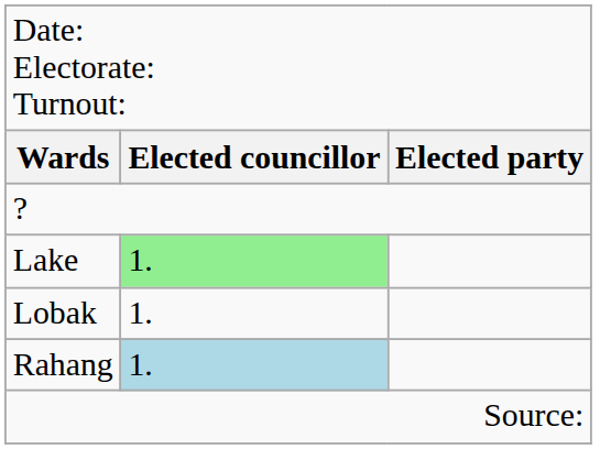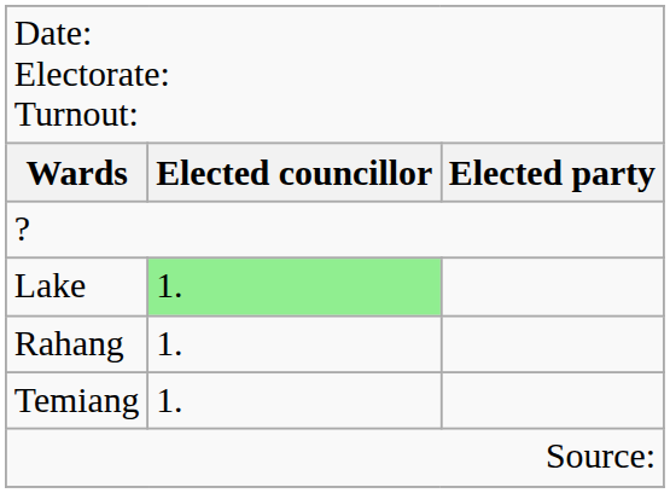- row: Lobak | 1.
Rahang | column 2: lightblue background -> no background
+ row: Temiang | 1.
